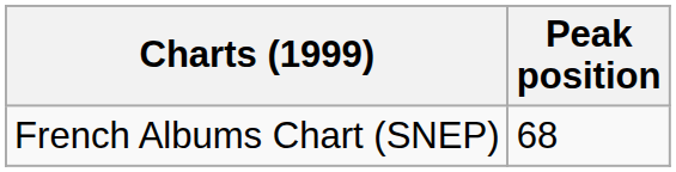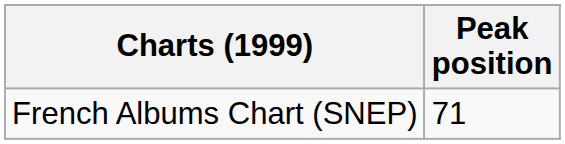French Albums Chart (SNEP) | Peak position: 68 -> 71
